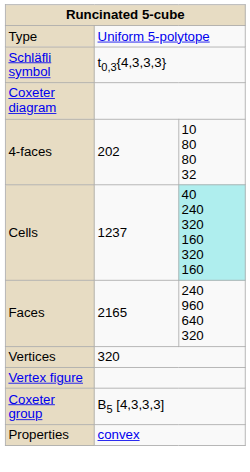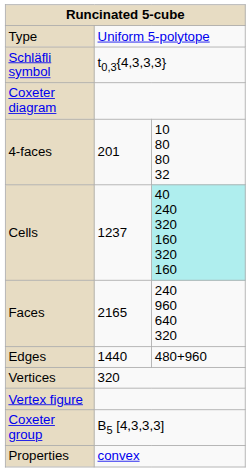4-faces | column 2: 202 -> 201
+ row: Edges | 1440 | 480+960
